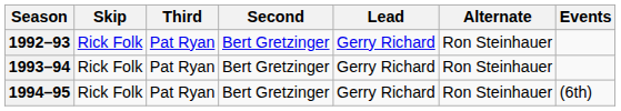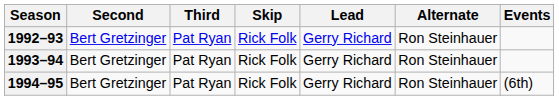columns swapped: Skip <-> Second
